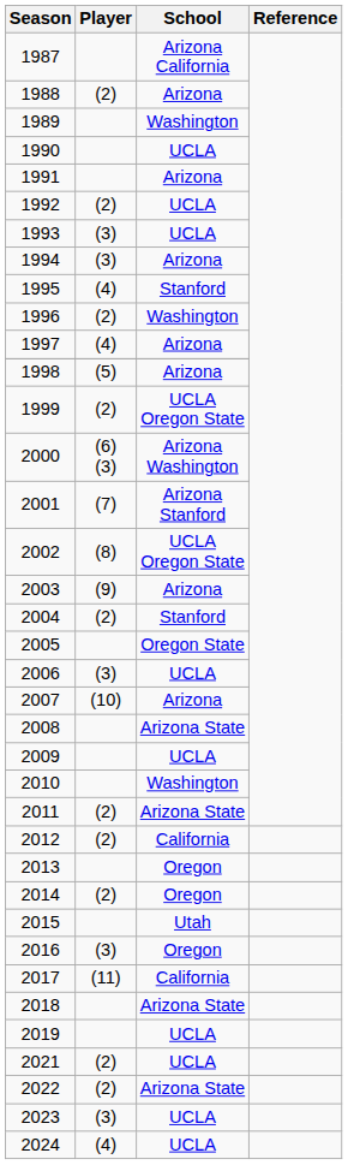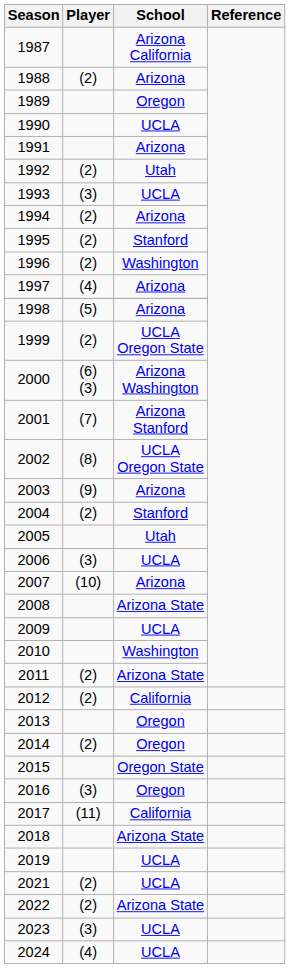1989 | School: Washington -> Oregon
1992 | School: UCLA -> Utah
1994 | Player: (3) -> (2)
1995 | Player: (4) -> (2)
2005 | School: Oregon State -> Utah
2015 | School: Utah -> Oregon State
